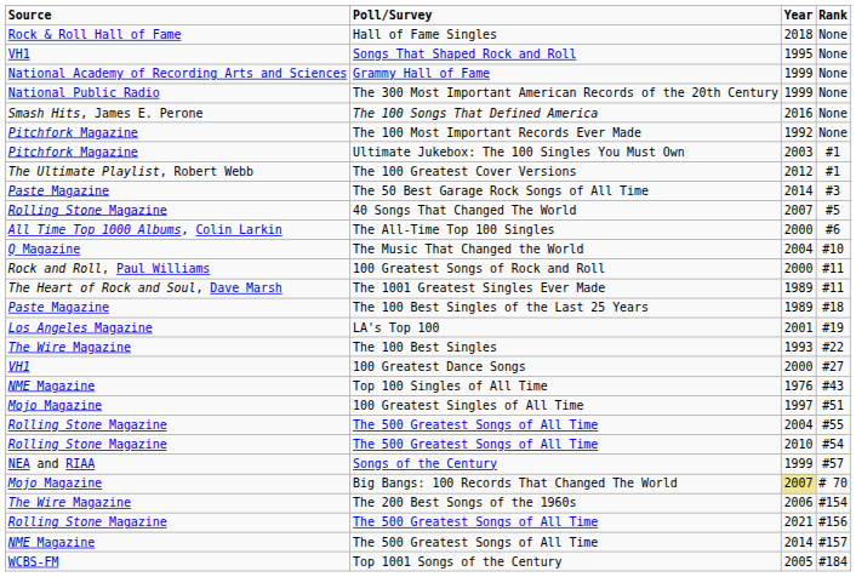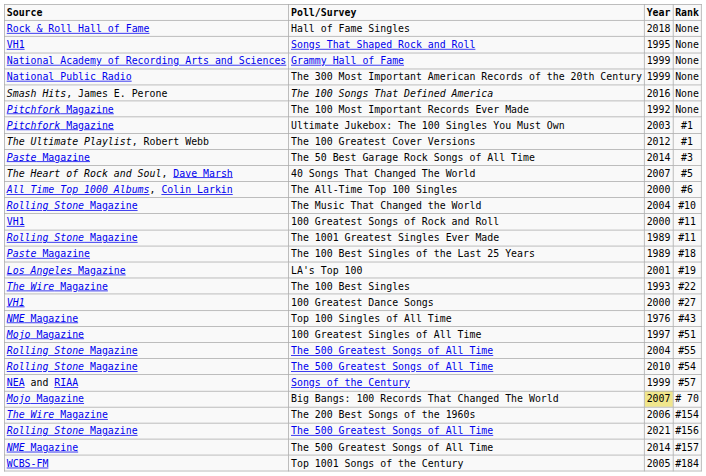40 Songs That Changed The World | Source: Rolling Stone Magazine -> The Heart of Rock and Soul, Dave Marsh
The Music That Changed the World | Source: Q Magazine -> Rolling Stone Magazine
100 Greatest Songs of Rock and Roll | Source: Rock and Roll, Paul Williams -> VH1
The 1001 Greatest Singles Ever Made | Source: The Heart of Rock and Soul, Dave Marsh -> Rolling Stone Magazine
